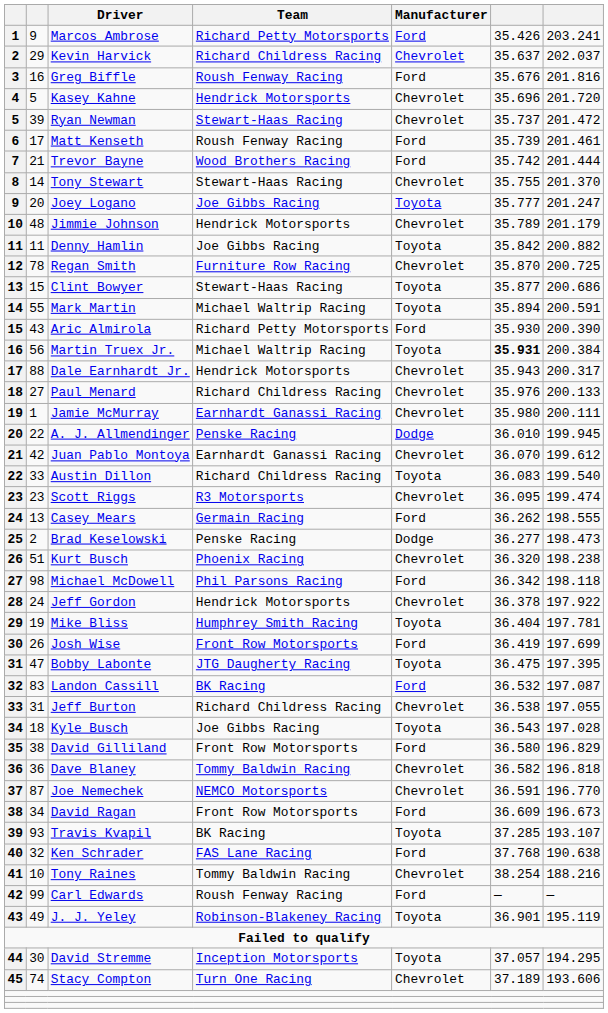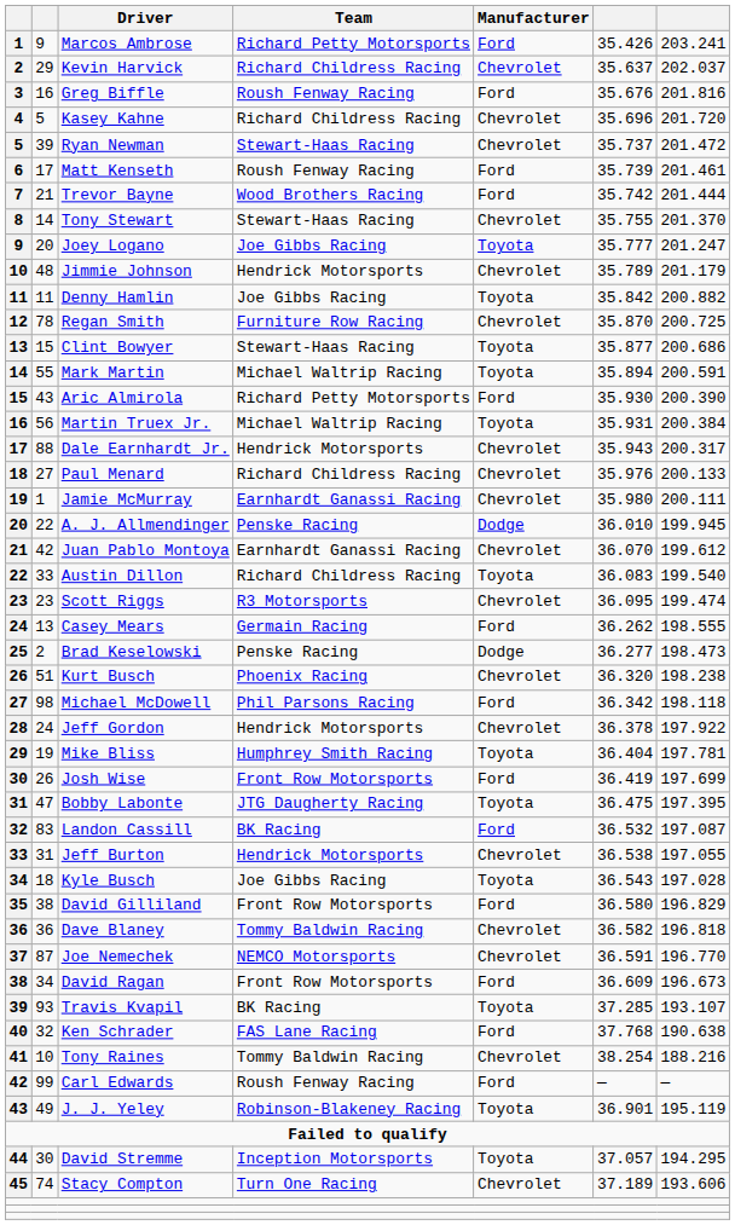Kasey Kahne | Team: Hendrick Motorsports -> Richard Childress Racing
Martin Truex Jr. | column 6: bold -> normal
Jeff Burton | Team: Richard Childress Racing -> Hendrick Motorsports
